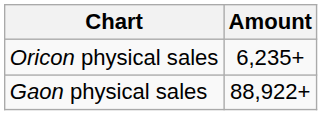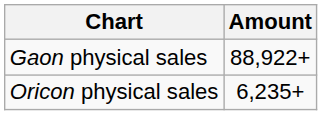rows swapped: Gaon physical sales <-> Oricon physical sales
